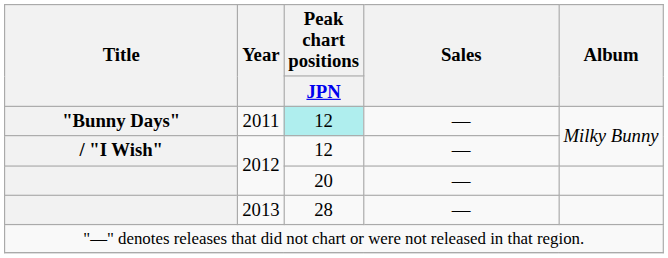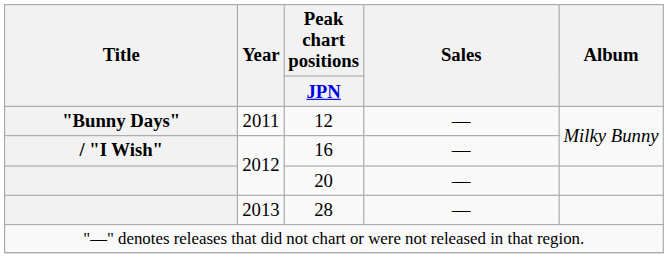"Bunny Days" | Peak chart positions / JPN: paleturquoise background -> no background
/ "I Wish" | Peak chart positions / JPN: 12 -> 16
